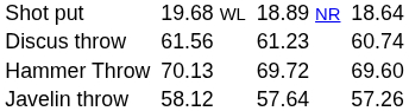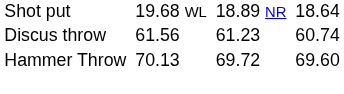- row: Javelin throw | 58.12 | 57.64 | 57.26
